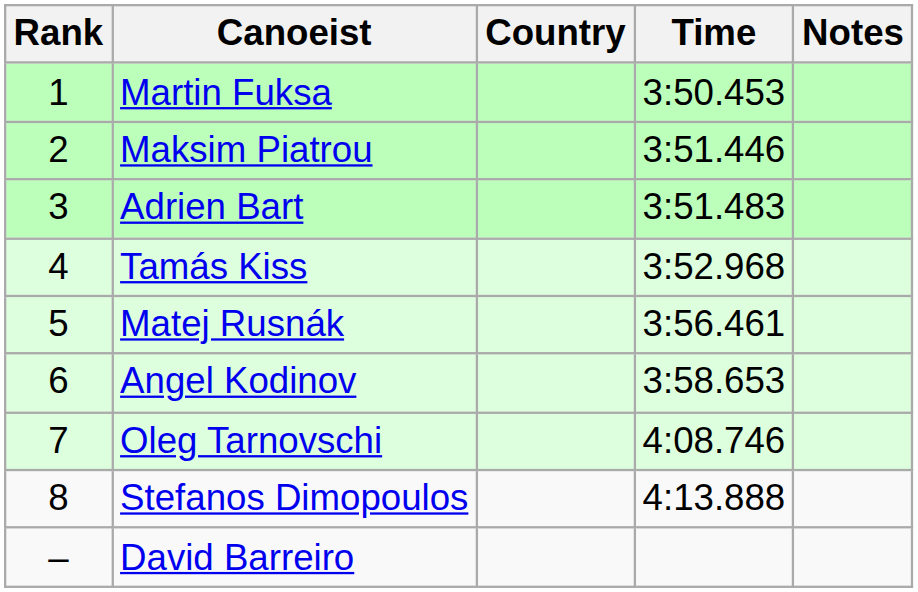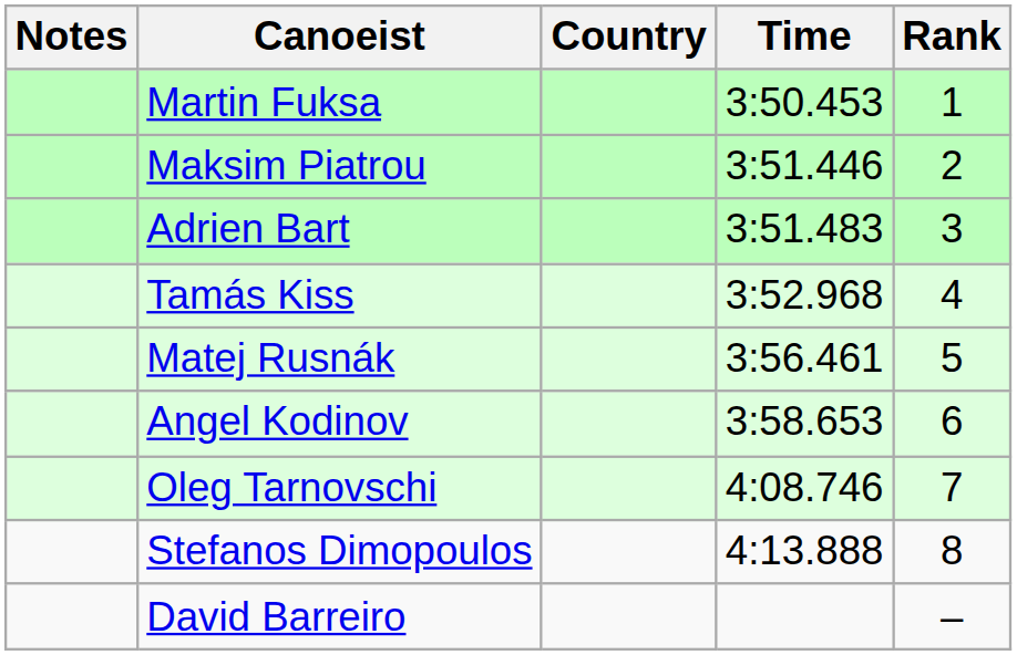columns swapped: Rank <-> Notes
